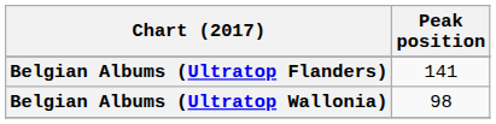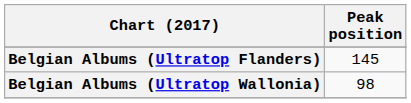Belgian Albums (Ultratop Flanders) | Peak position: 141 -> 145
